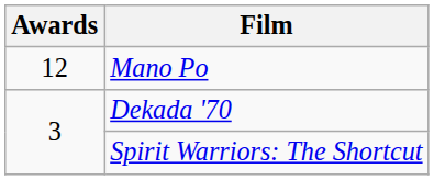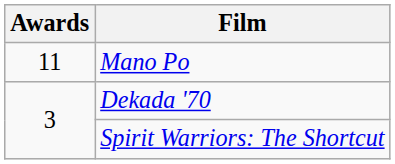Mano Po | Awards: 12 -> 11
